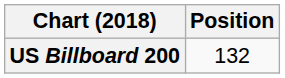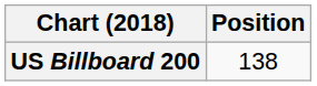US Billboard 200 | Position: 132 -> 138
